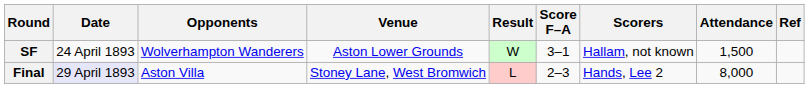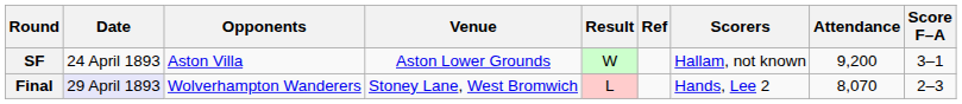columns swapped: Score F–A <-> Ref
SF | Opponents: Wolverhampton Wanderers -> Aston Villa
SF | Attendance: 1,500 -> 9,200
Final | Opponents: Aston Villa -> Wolverhampton Wanderers
Final | Attendance: 8,000 -> 8,070
